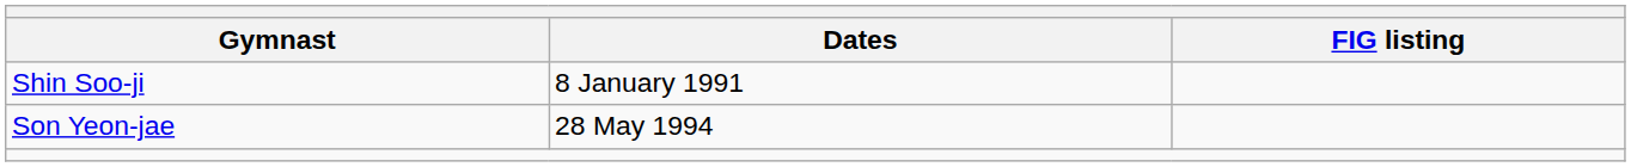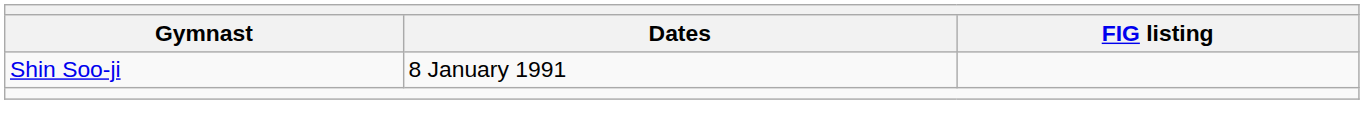- row: Son Yeon-jae | 28 May 1994
